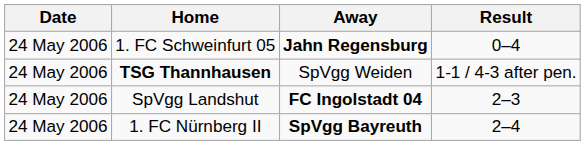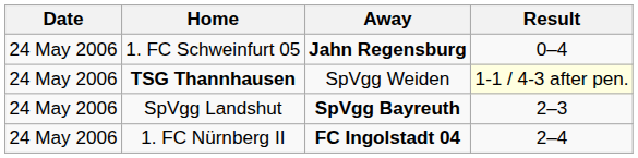TSG Thannhausen | Result: no background -> lightyellow background
SpVgg Landshut | Away: FC Ingolstadt 04 -> SpVgg Bayreuth
1. FC Nürnberg II | Away: SpVgg Bayreuth -> FC Ingolstadt 04
